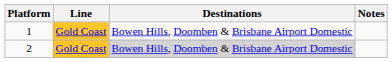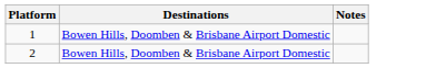- column: Line | Gold Coast | Gold Coast
2 | Destinations: lightgrey background -> no background
